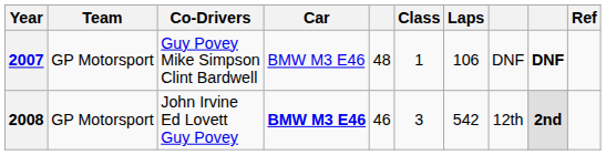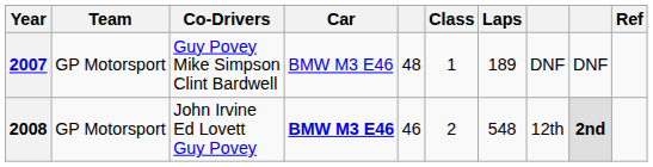2007 | Laps: 106 -> 189
2007 | column 9: bold -> normal
2008 | Class: 3 -> 2
2008 | Laps: 542 -> 548
